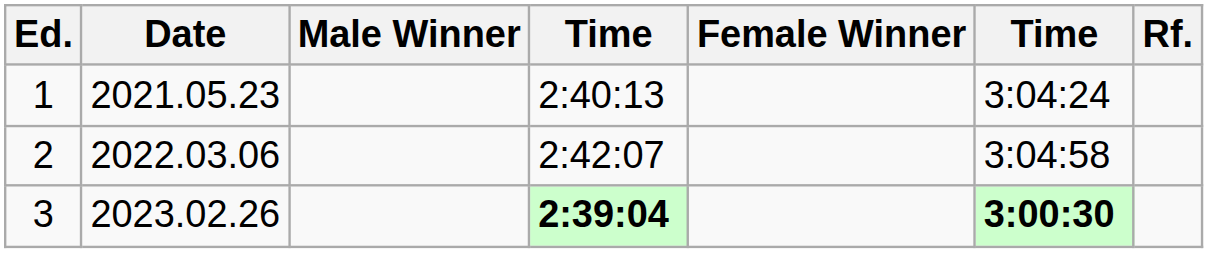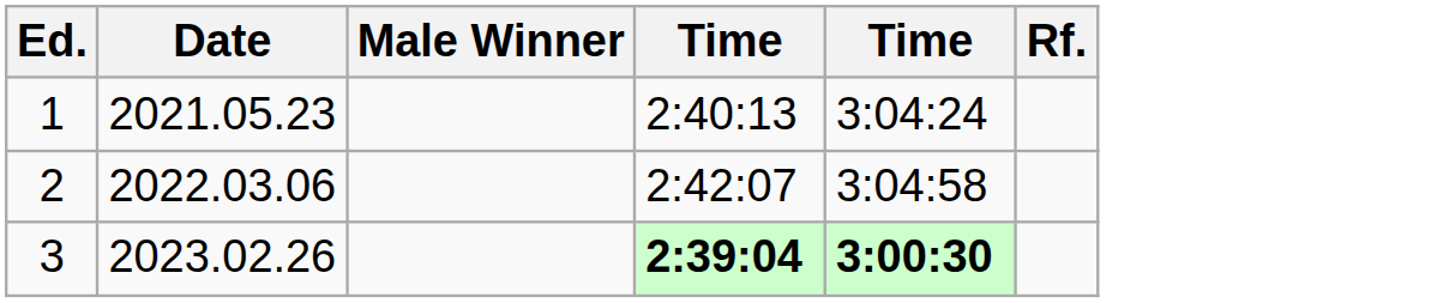- column: Female Winner
